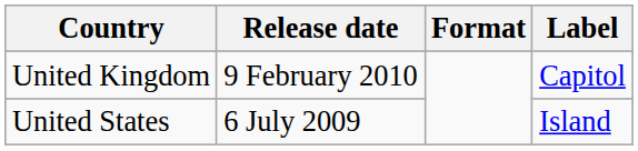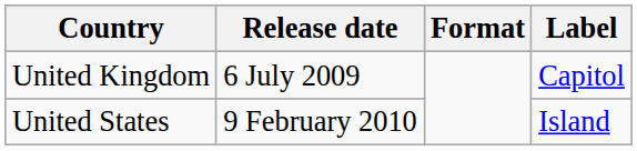United Kingdom | Release date: 9 February 2010 -> 6 July 2009
United States | Release date: 6 July 2009 -> 9 February 2010
